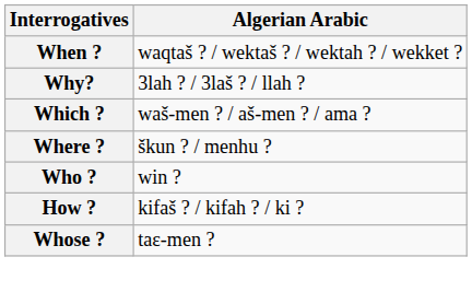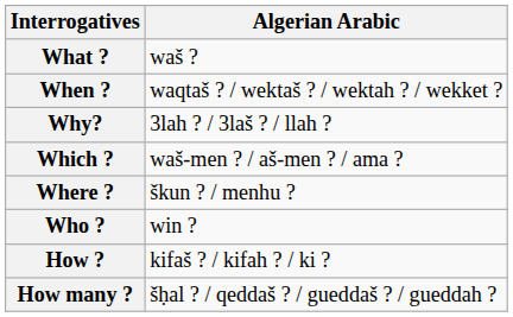+ row: What ? | waš ?
+ row: How many ? | šḥal ? / qeddaš ? / gueddaš ? / gueddah ?
- row: Whose ? | taε-men ?
